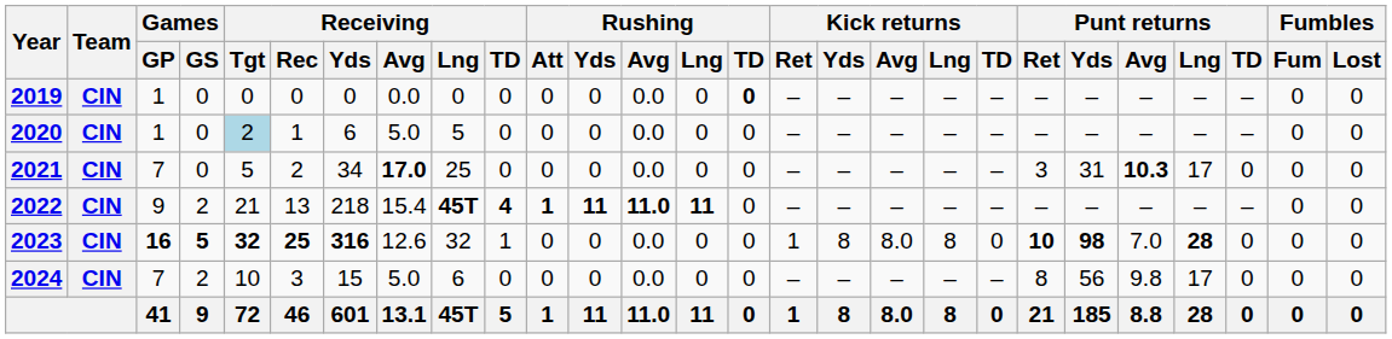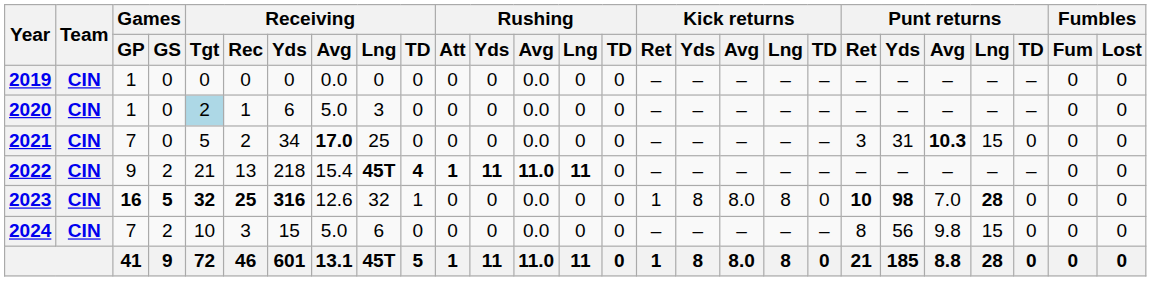2019 | Rushing / TD: bold -> normal
2020 | Receiving / Lng: 5 -> 3
2021 | Punt returns / Lng: 17 -> 15
2024 | Punt returns / Lng: 17 -> 15
